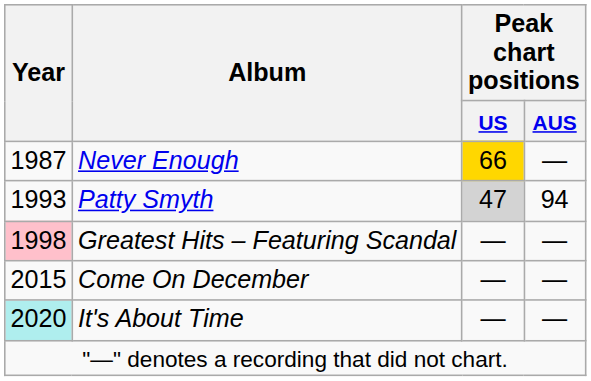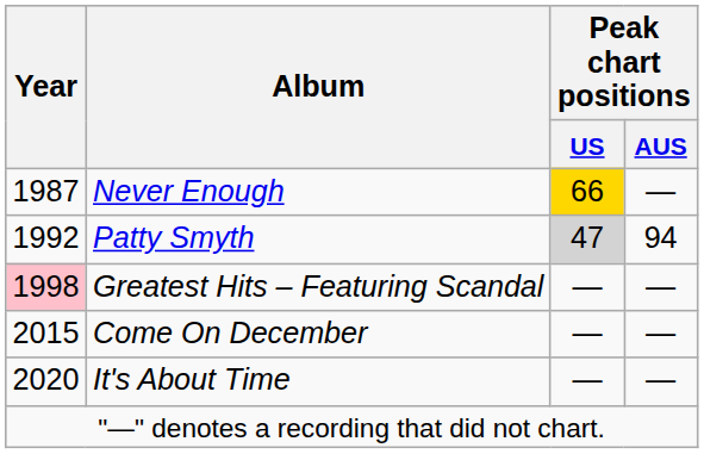Patty Smyth | Year: 1993 -> 1992
It's About Time | Year: paleturquoise background -> no background
